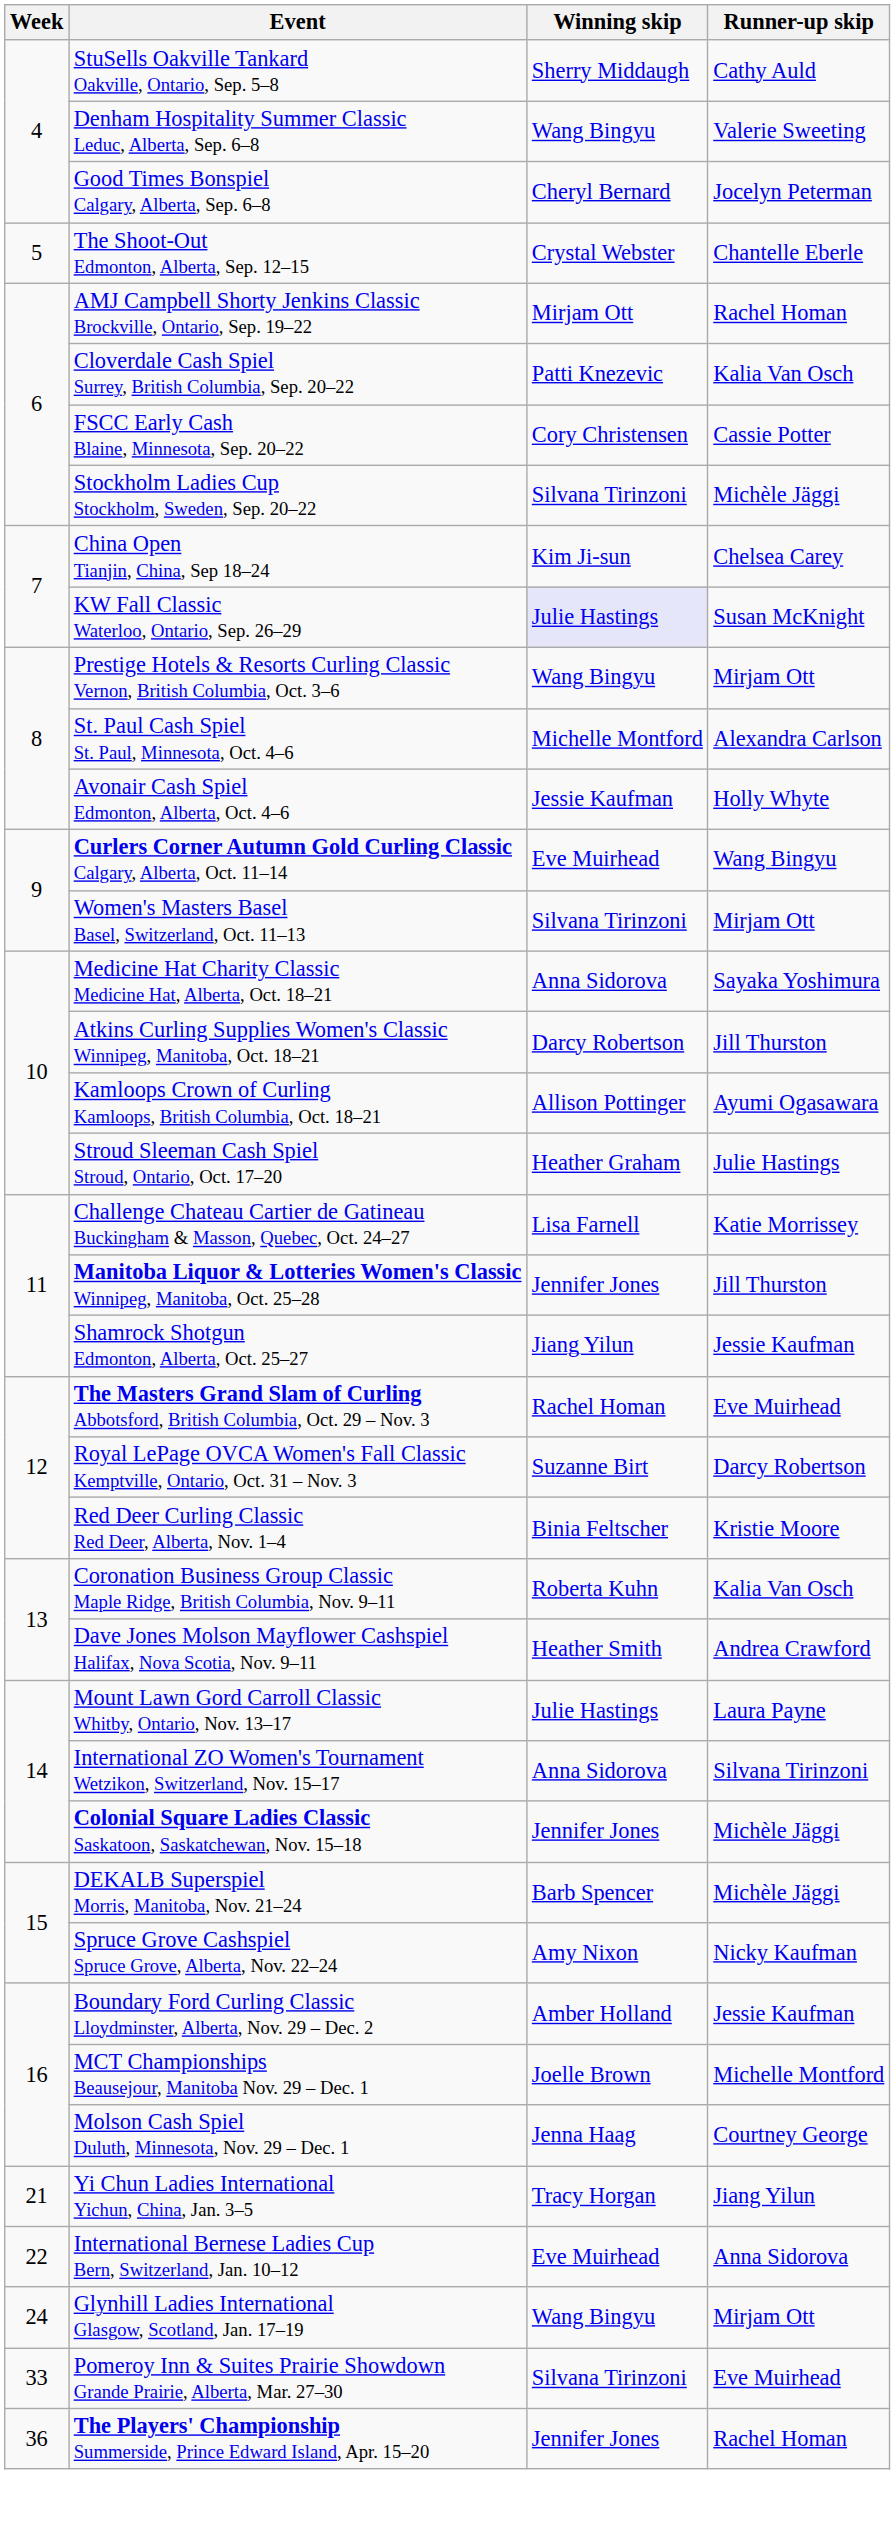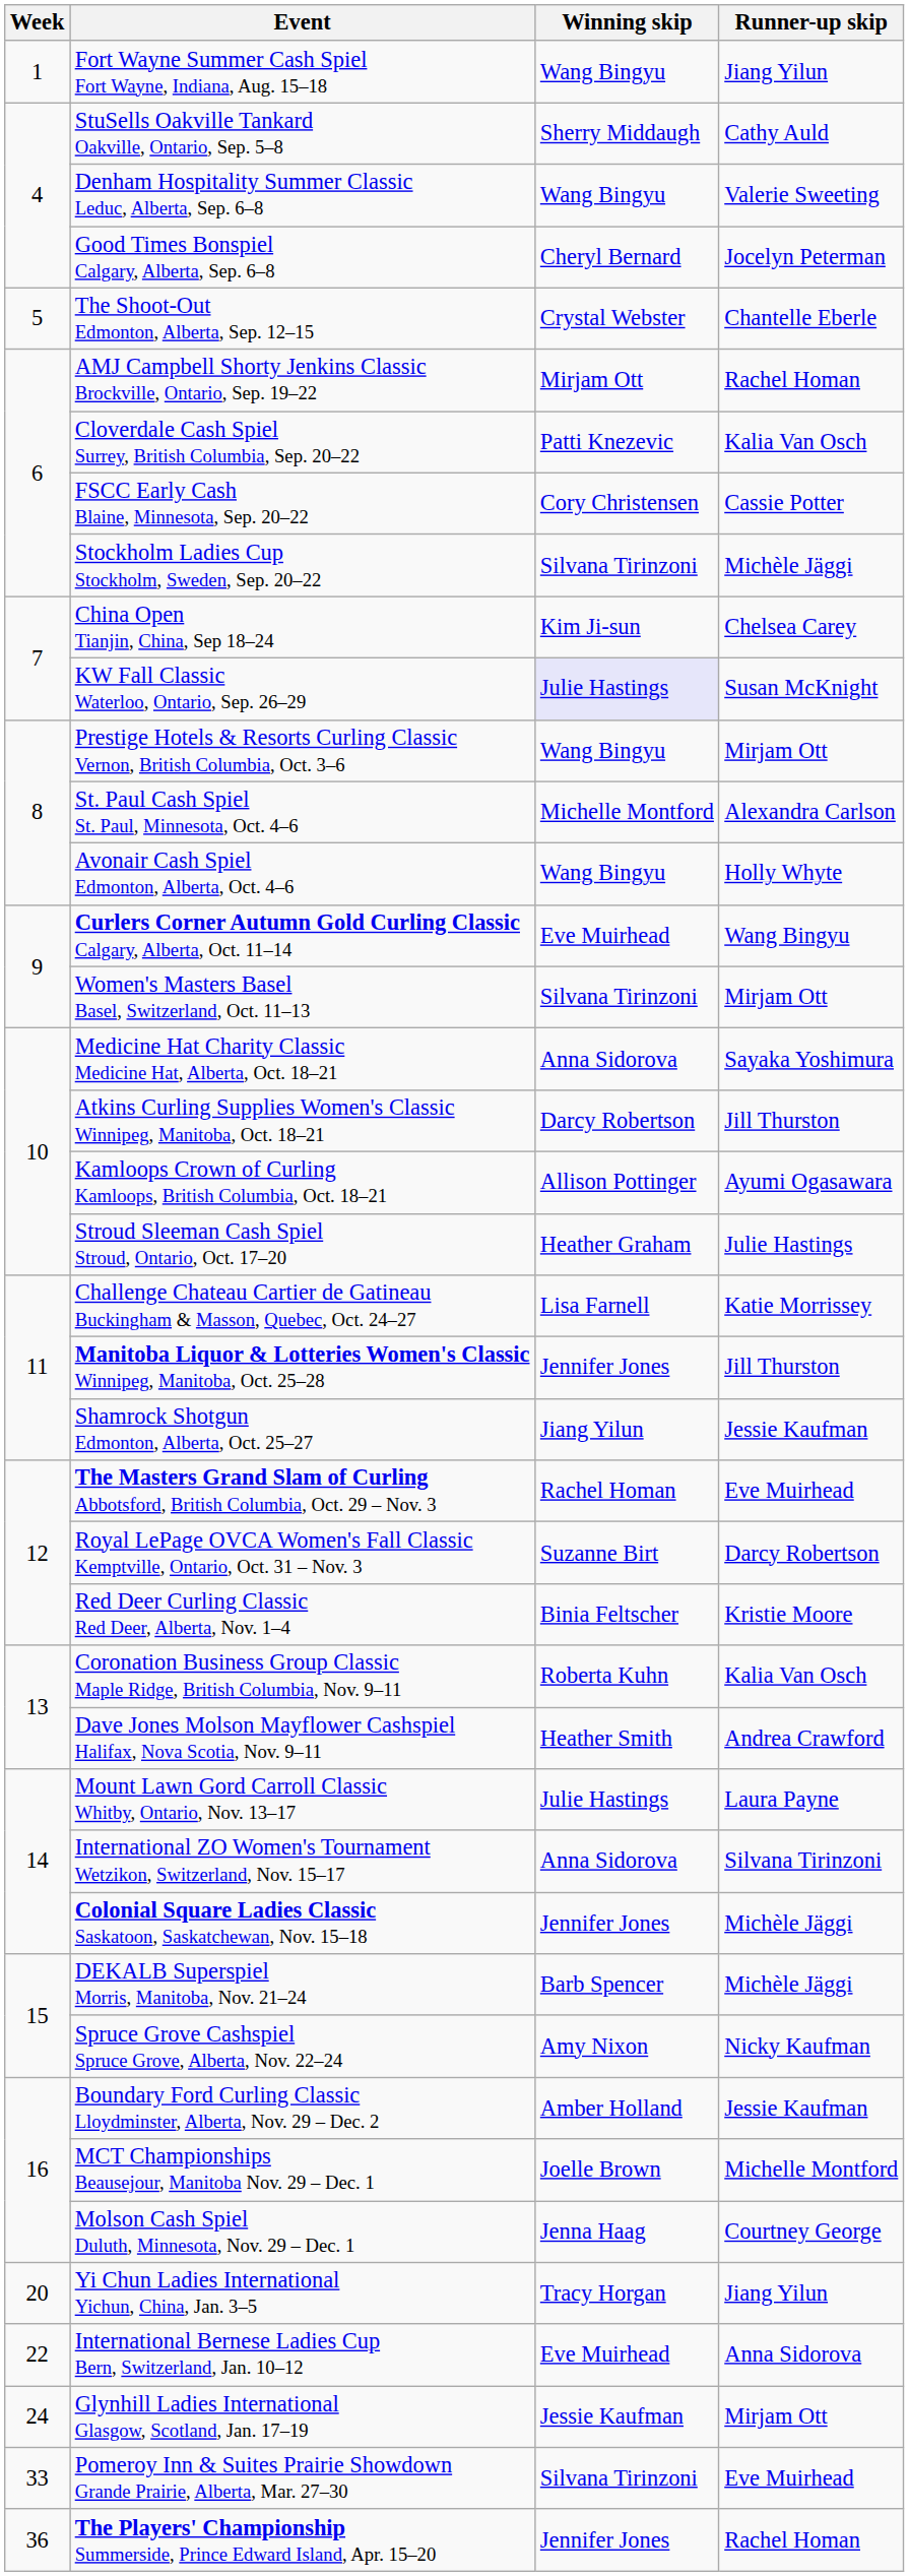+ row: 1 | Fort Wayne Summer Cash Spiel Fort Wayne, Indiana, Aug. 15–18 | Wang Bingyu | Jiang Yilun
Avonair Cash Spiel Edmonton, Alberta, Oct. 4–6 | Winning skip: Jessie Kaufman -> Wang Bingyu
Yi Chun Ladies International Yichun, China, Jan. 3–5 | Week: 21 -> 20
Glynhill Ladies International Glasgow, Scotland, Jan. 17–19 | Winning skip: Wang Bingyu -> Jessie Kaufman
